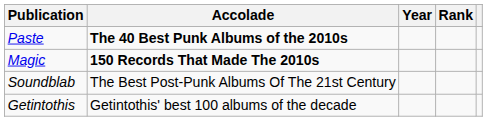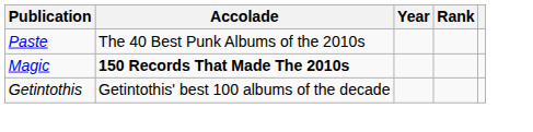Paste | Accolade: bold -> normal
- row: Soundblab | The Best Post-Punk Albums Of The 21st Century
